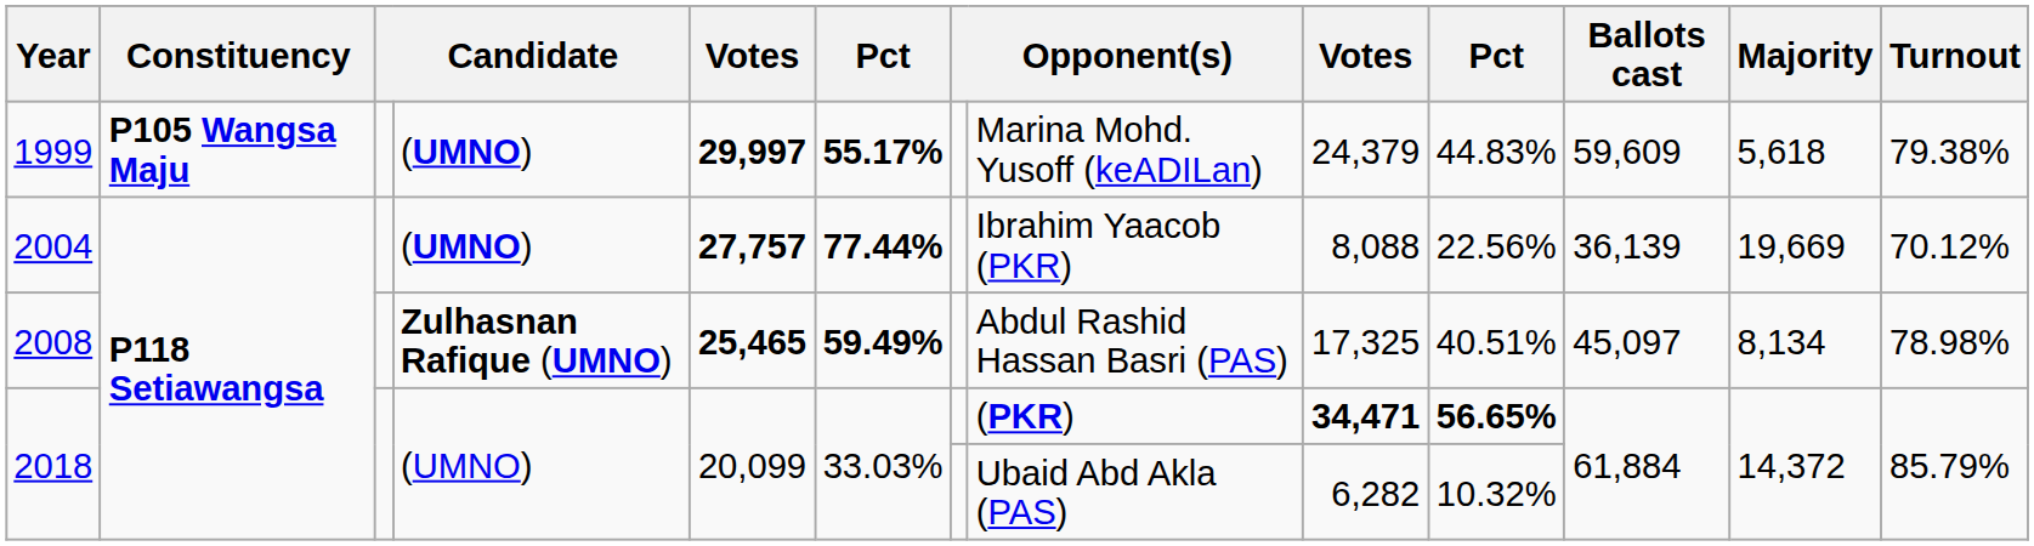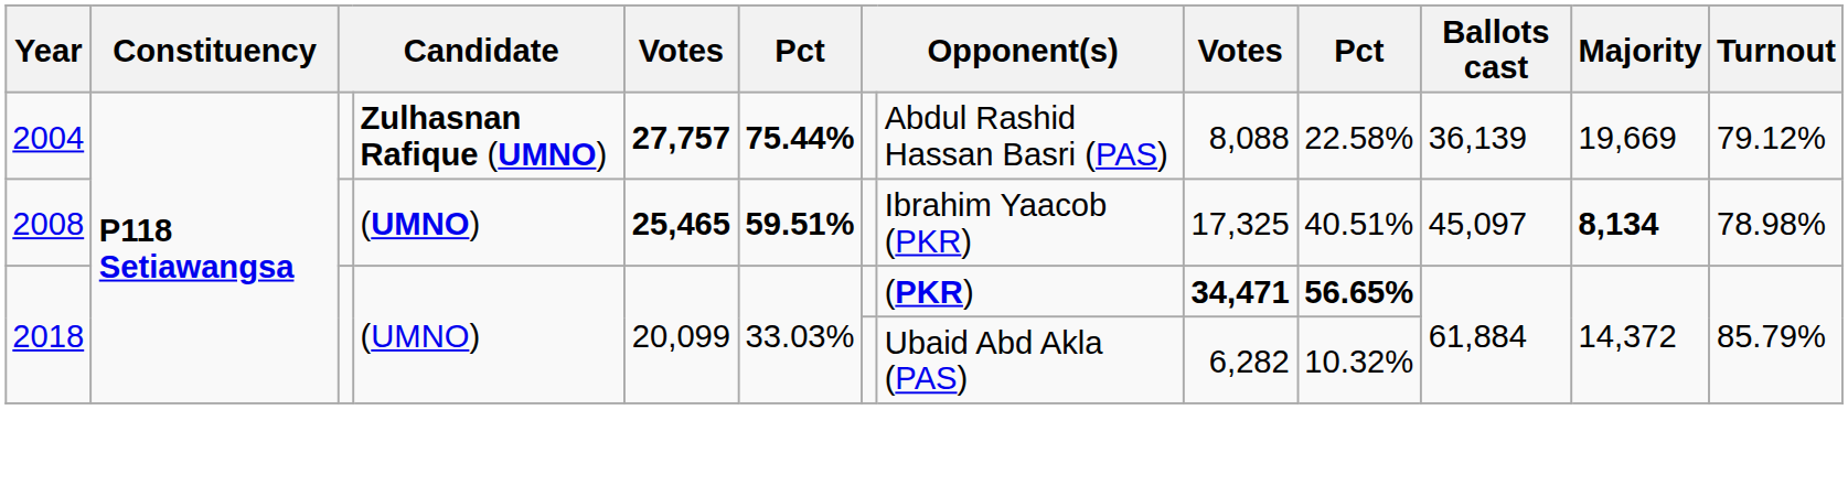- row: 1999 | P105 Wangsa Maju | (UMNO) | 29,997 | 55.17% | Marina Mohd. Yusoff (keADILan) | 24,379 | 44.83% | 59,609 | 5,618 | 79.38%
2004 | column 4: (UMNO) -> Zulhasnan Rafique (UMNO)
2004 | column 6: 77.44% -> 75.44%
2004 | column 8: Ibrahim Yaacob (PKR) -> Abdul Rashid Hassan Basri (PAS)
2004 | column 10: 22.56% -> 22.58%
2004 | Turnout: 70.12% -> 79.12%
2008 | column 4: Zulhasnan Rafique (UMNO) -> (UMNO)
2008 | column 6: 59.49% -> 59.51%
2008 | column 8: Abdul Rashid Hassan Basri (PAS) -> Ibrahim Yaacob (PKR)
2008 | Majority: normal -> bold
